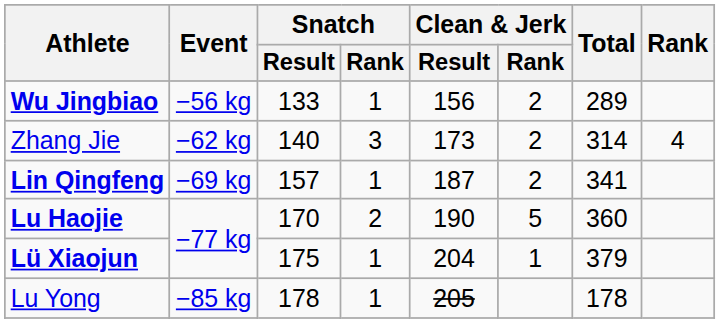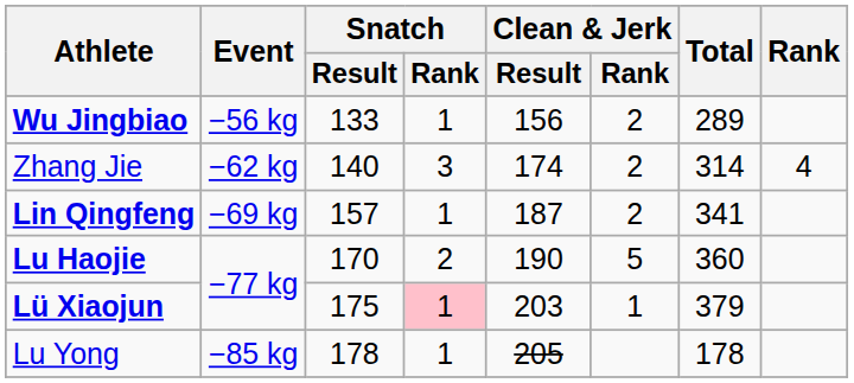Zhang Jie | Clean & Jerk / Result: 173 -> 174
Lü Xiaojun | Snatch / Rank: no background -> pink background
Lü Xiaojun | Clean & Jerk / Result: 204 -> 203
